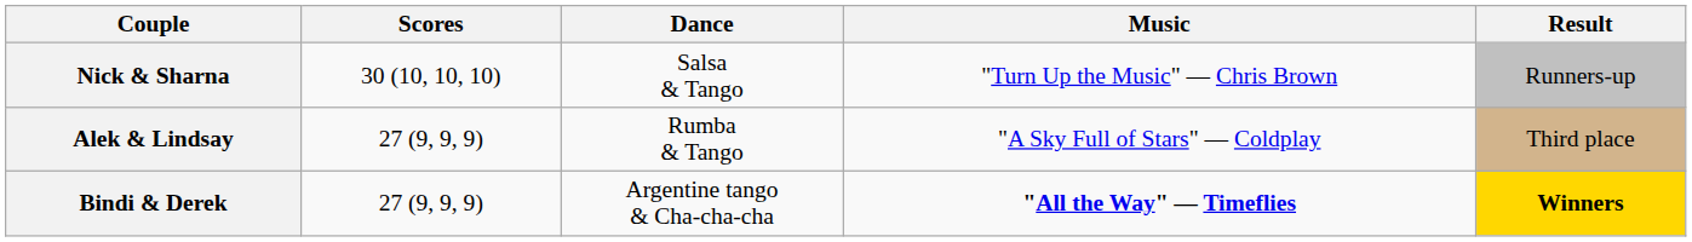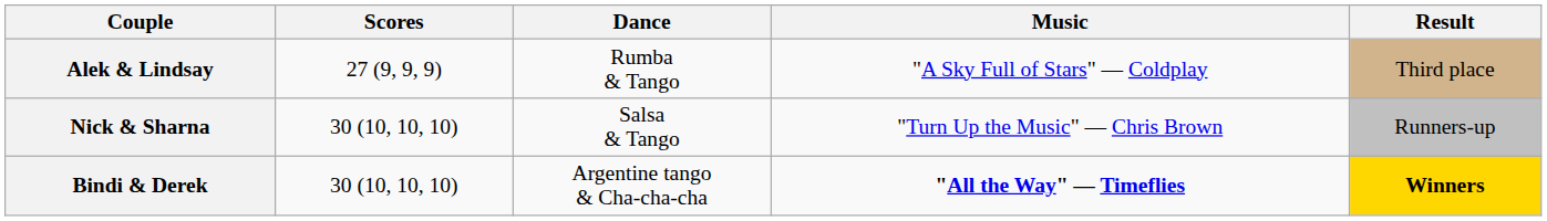rows swapped: Nick & Sharna <-> Alek & Lindsay
Bindi & Derek | Scores: 27 (9, 9, 9) -> 30 (10, 10, 10)
